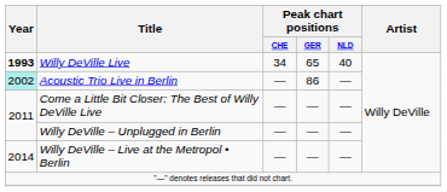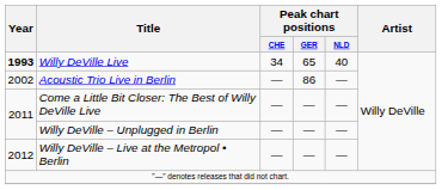Acoustic Trio Live in Berlin | Year: paleturquoise background -> no background
Willy DeVille – Live at the Metropol • Berlin | Year: 2014 -> 2012
